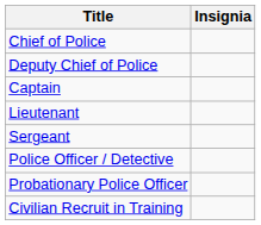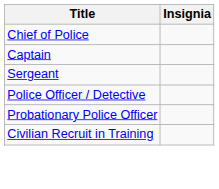- row: Deputy Chief of Police
- row: Lieutenant
